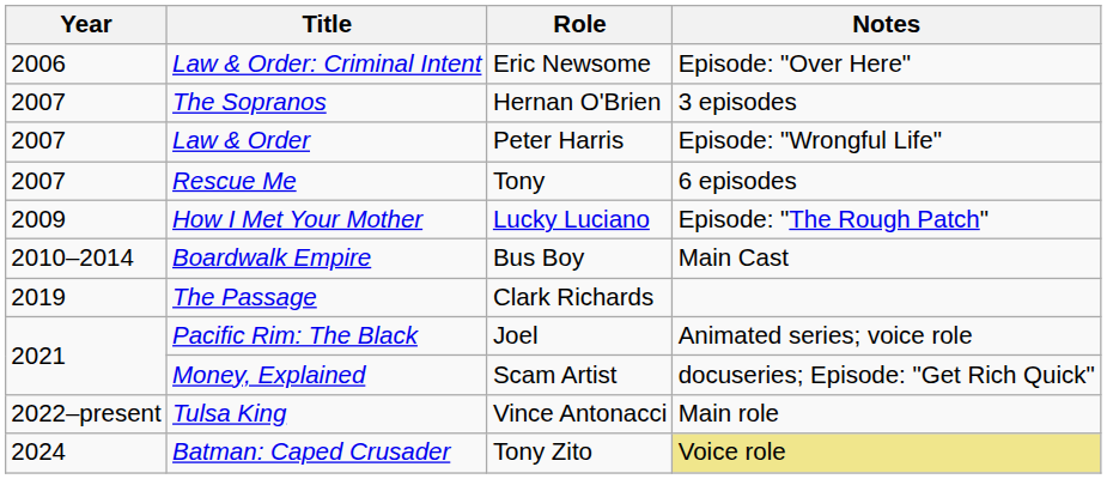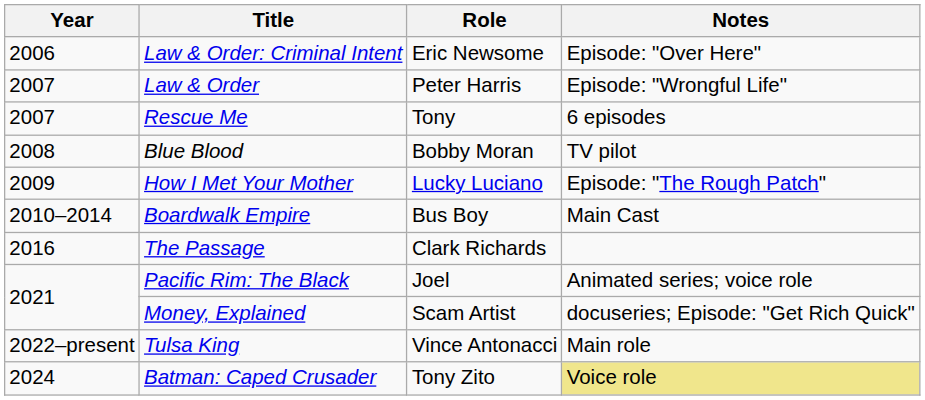- row: 2007 | The Sopranos | Hernan O'Brien | 3 episodes
+ row: 2008 | Blue Blood | Bobby Moran | TV pilot
The Passage | Year: 2019 -> 2016
